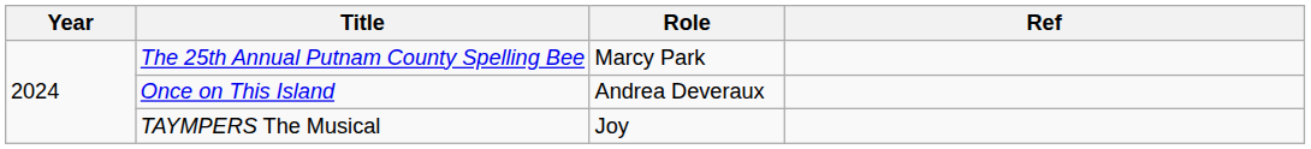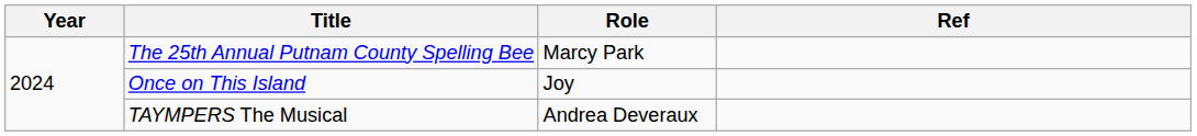Once on This Island | Role: Andrea Deveraux -> Joy
TAYMPERS The Musical | Role: Joy -> Andrea Deveraux
